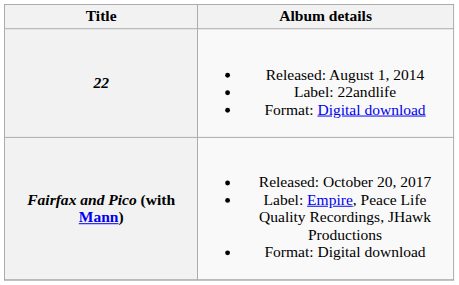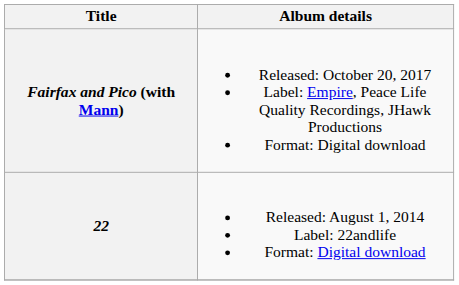rows swapped: 22 <-> Fairfax and Pico (with Mann)
